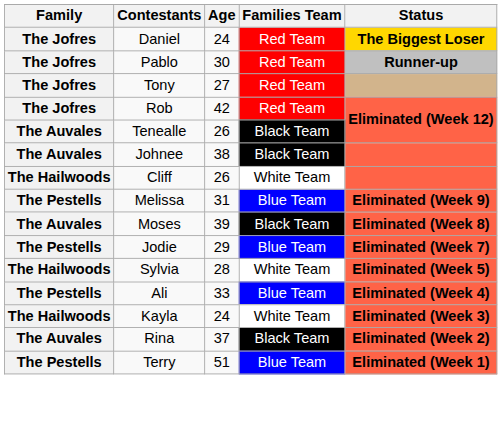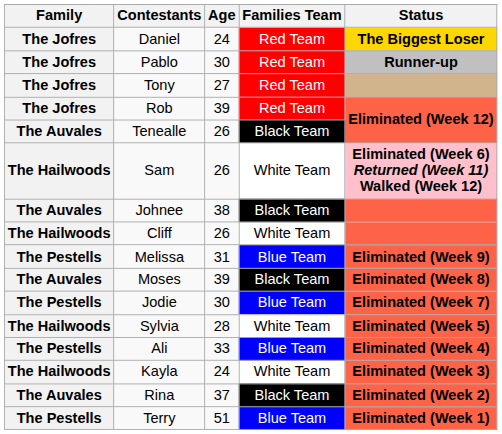Rob | Age: 42 -> 39
+ row: The Hailwoods | Sam | 26 | White Team | Eliminated (Week 6) Returned (Week 11) Walked (Week 12)
Jodie | Age: 29 -> 30
